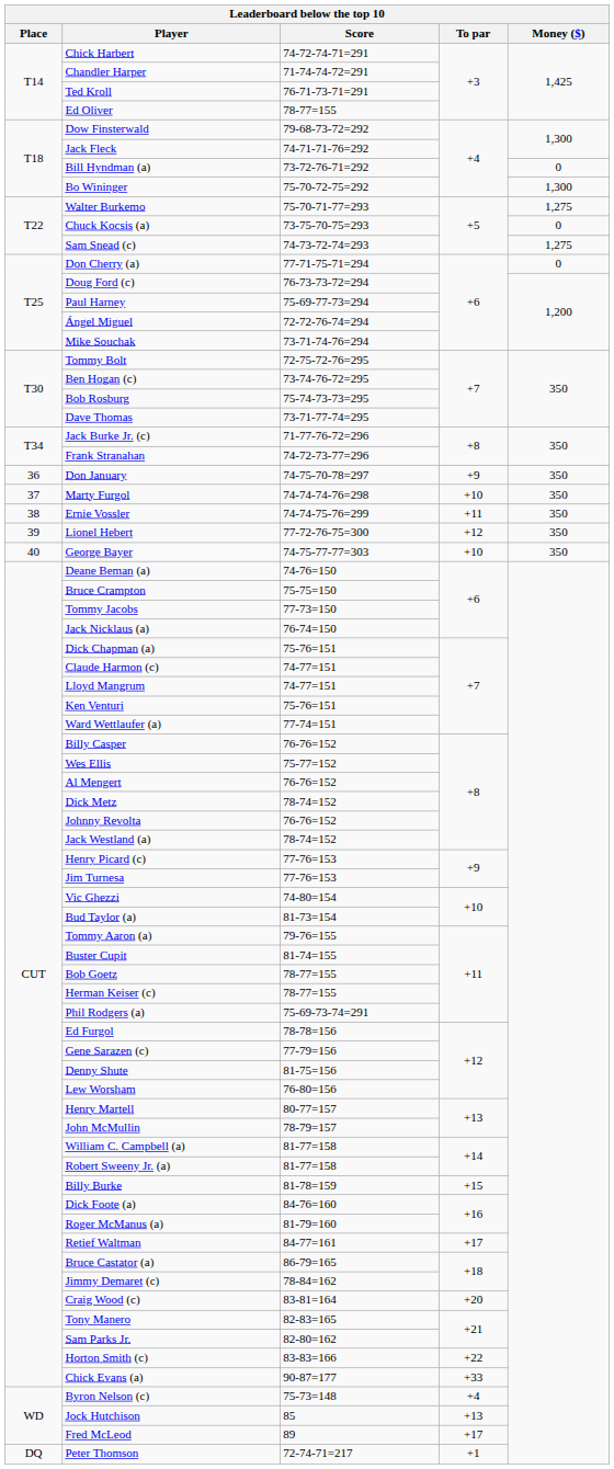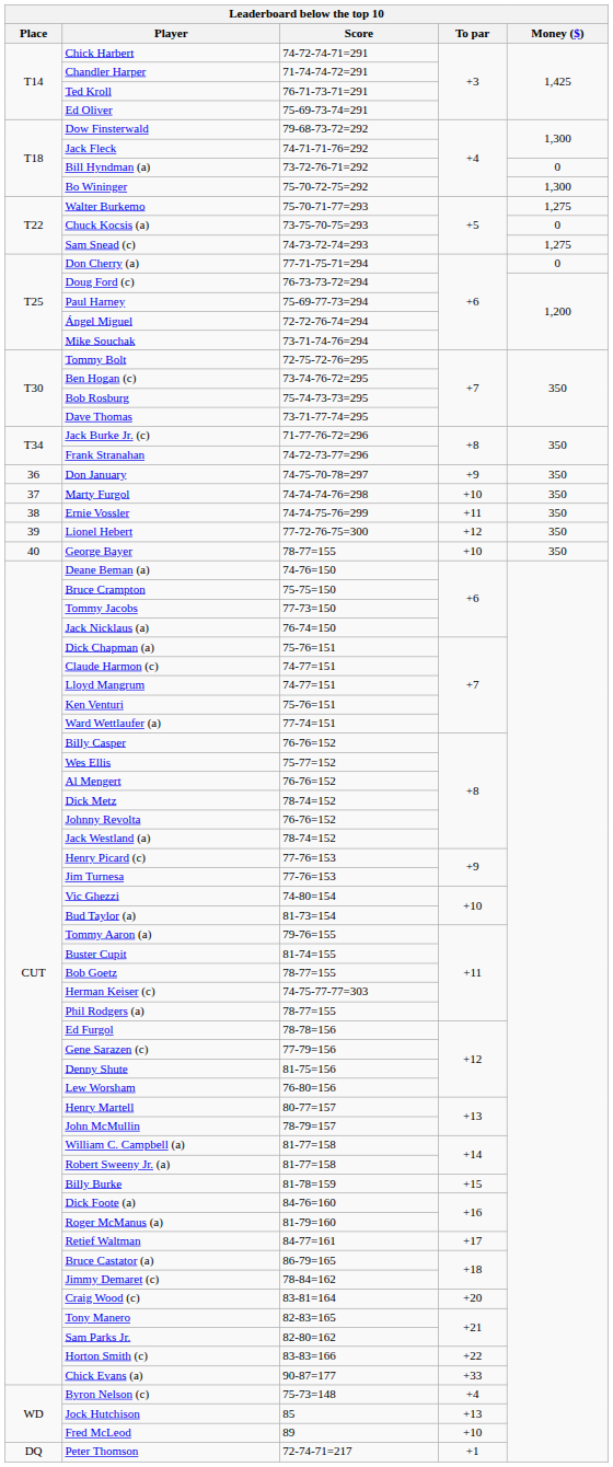Ed Oliver | Score: 78-77=155 -> 75-69-73-74=291
George Bayer | Score: 74-75-77-77=303 -> 78-77=155
Herman Keiser (c) | Score: 78-77=155 -> 74-75-77-77=303
Phil Rodgers (a) | Score: 75-69-73-74=291 -> 78-77=155
Fred McLeod | To par: +17 -> +10
